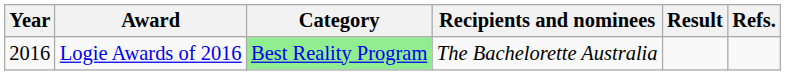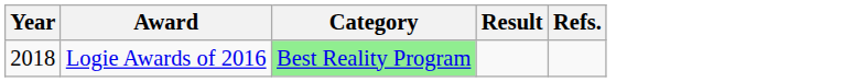- column: Recipients and nominees | The Bachelorette Australia
Logie Awards of 2016 | Year: 2016 -> 2018
